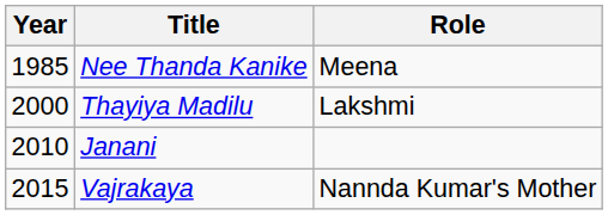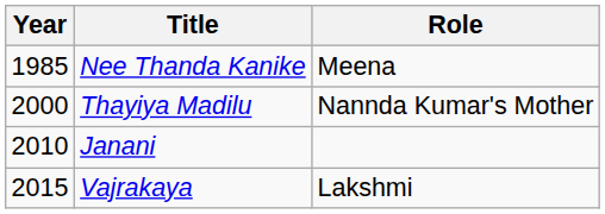Thayiya Madilu | Role: Lakshmi -> Nannda Kumar's Mother
Vajrakaya | Role: Nannda Kumar's Mother -> Lakshmi
